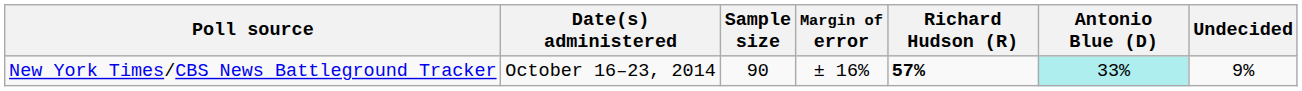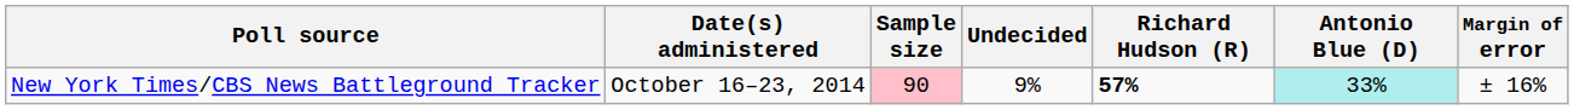columns swapped: Margin of error <-> Undecided
New York Times/CBS News Battleground Tracker | Sample size: no background -> pink background
